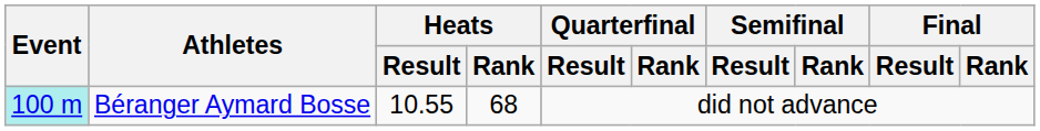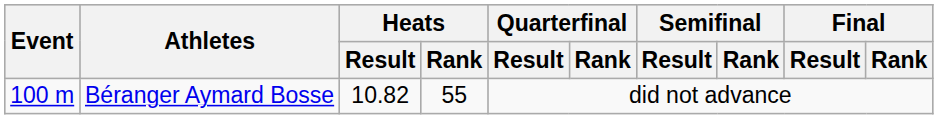Béranger Aymard Bosse | Event: paleturquoise background -> no background
Béranger Aymard Bosse | Heats / Result: 10.55 -> 10.82
Béranger Aymard Bosse | Heats / Rank: 68 -> 55
